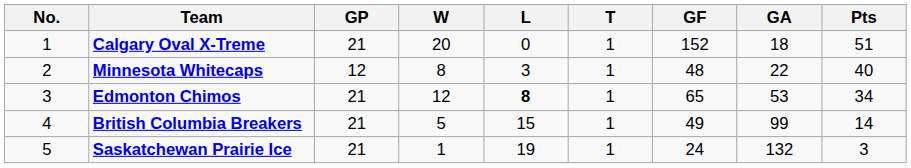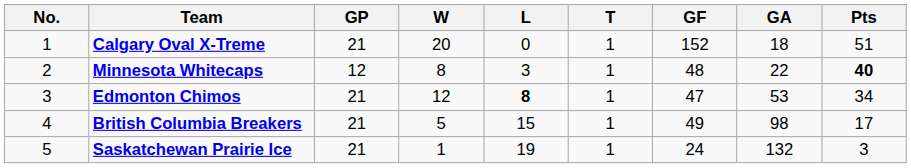Minnesota Whitecaps | Pts: normal -> bold
Edmonton Chimos | GF: 65 -> 47
British Columbia Breakers | GA: 99 -> 98
British Columbia Breakers | Pts: 14 -> 17
